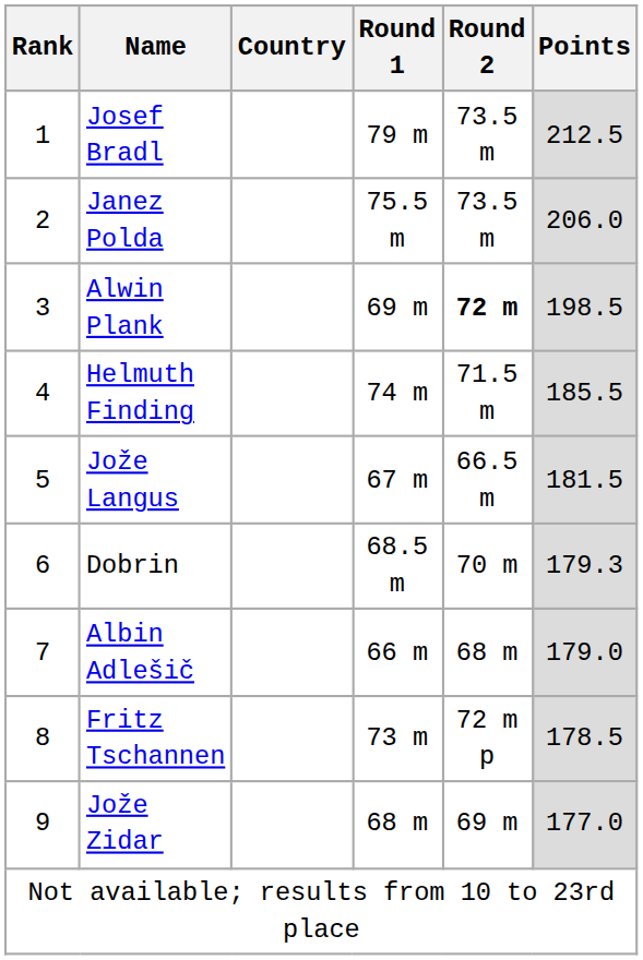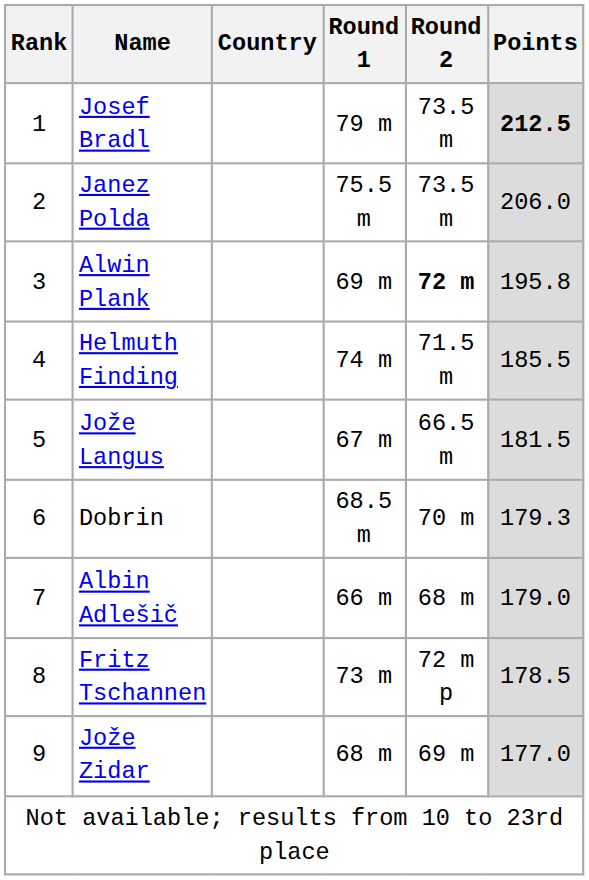Josef Bradl | Points: normal -> bold
Alwin Plank | Points: 198.5 -> 195.8
